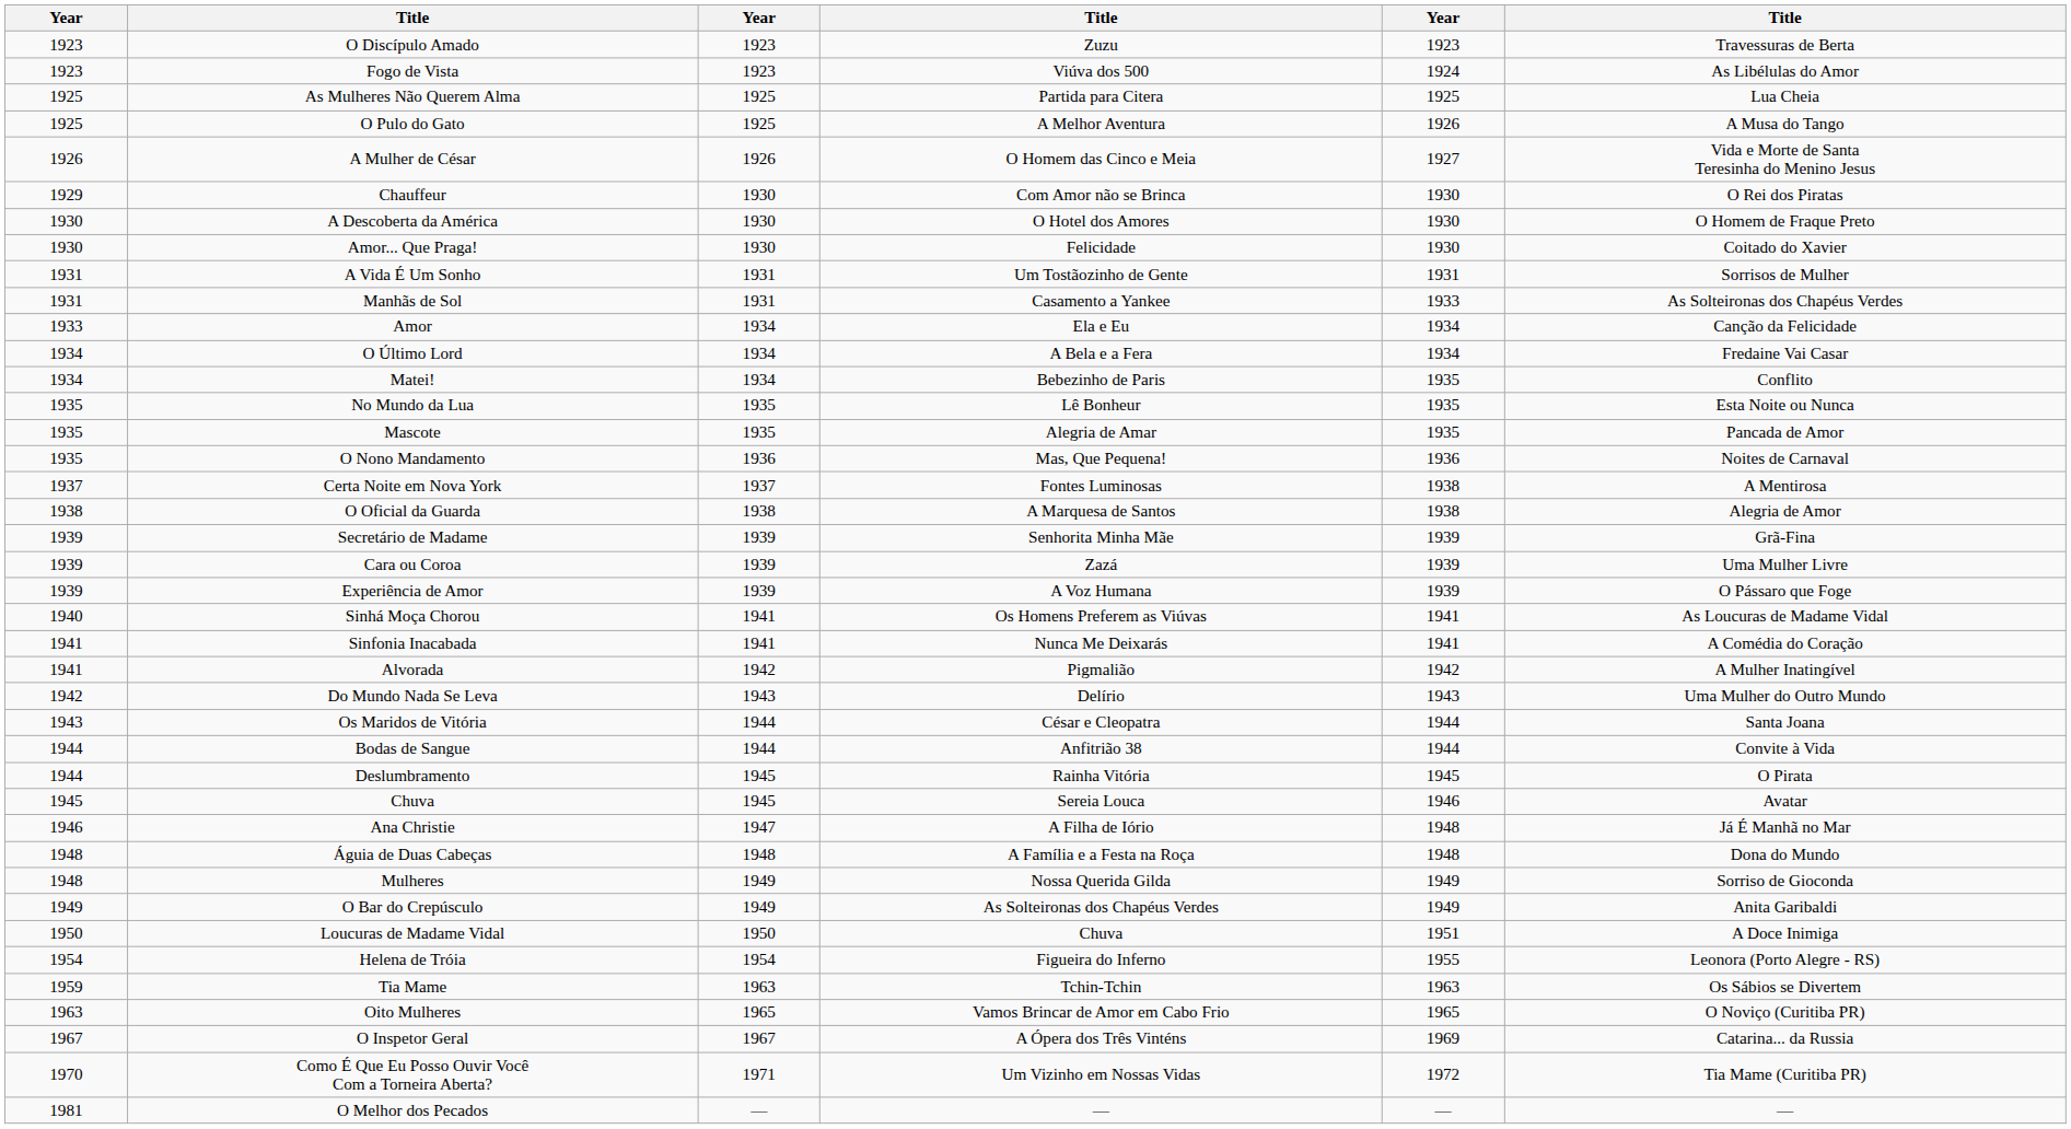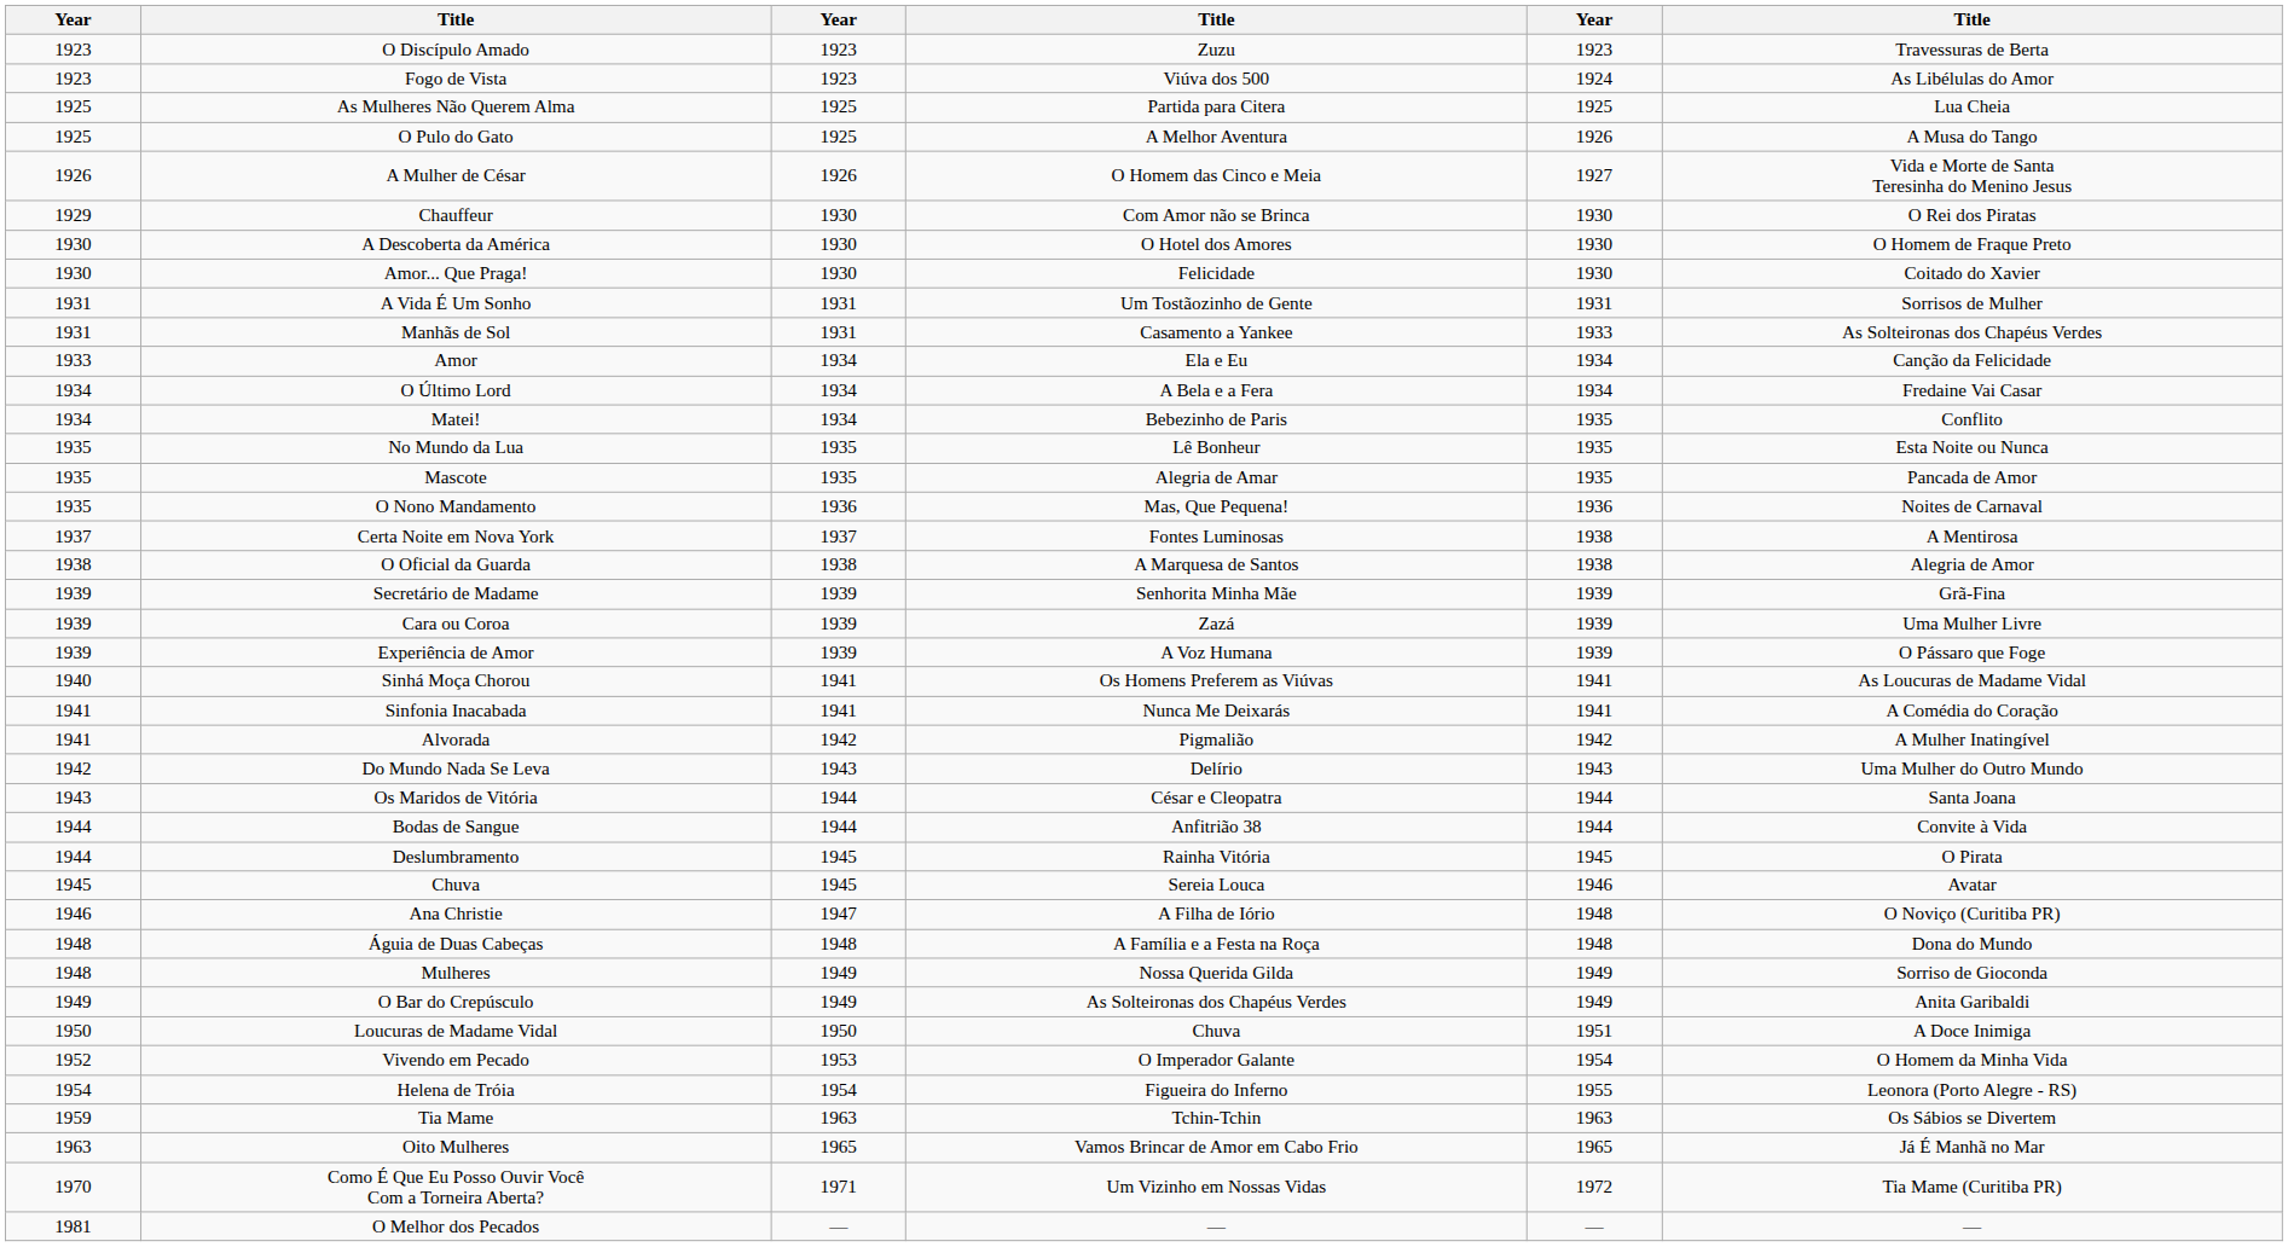Ana Christie | column 6: Já É Manhã no Mar -> O Noviço (Curitiba PR)
+ row: 1952 | Vivendo em Pecado | 1953 | O Imperador Galante | 1954 | O Homem da Minha Vida
Oito Mulheres | column 6: O Noviço (Curitiba PR) -> Já É Manhã no Mar
- row: 1967 | O Inspetor Geral | 1967 | A Ópera dos Três Vinténs | 1969 | Catarina... da Russia
